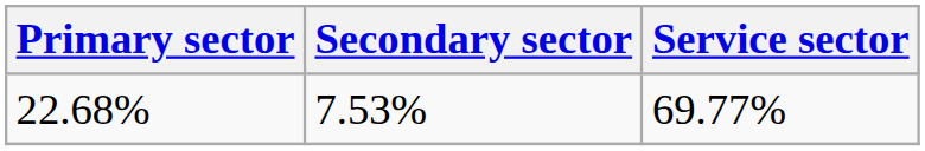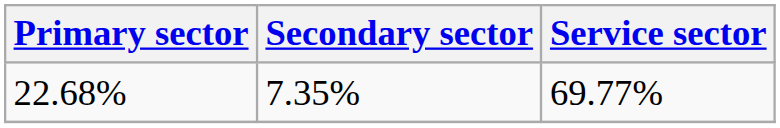22.68% | Secondary sector: 7.53% -> 7.35%
